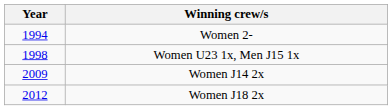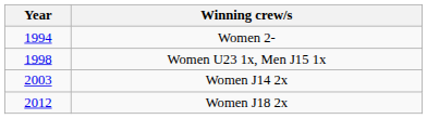Women J14 2x | Year: 2009 -> 2003
